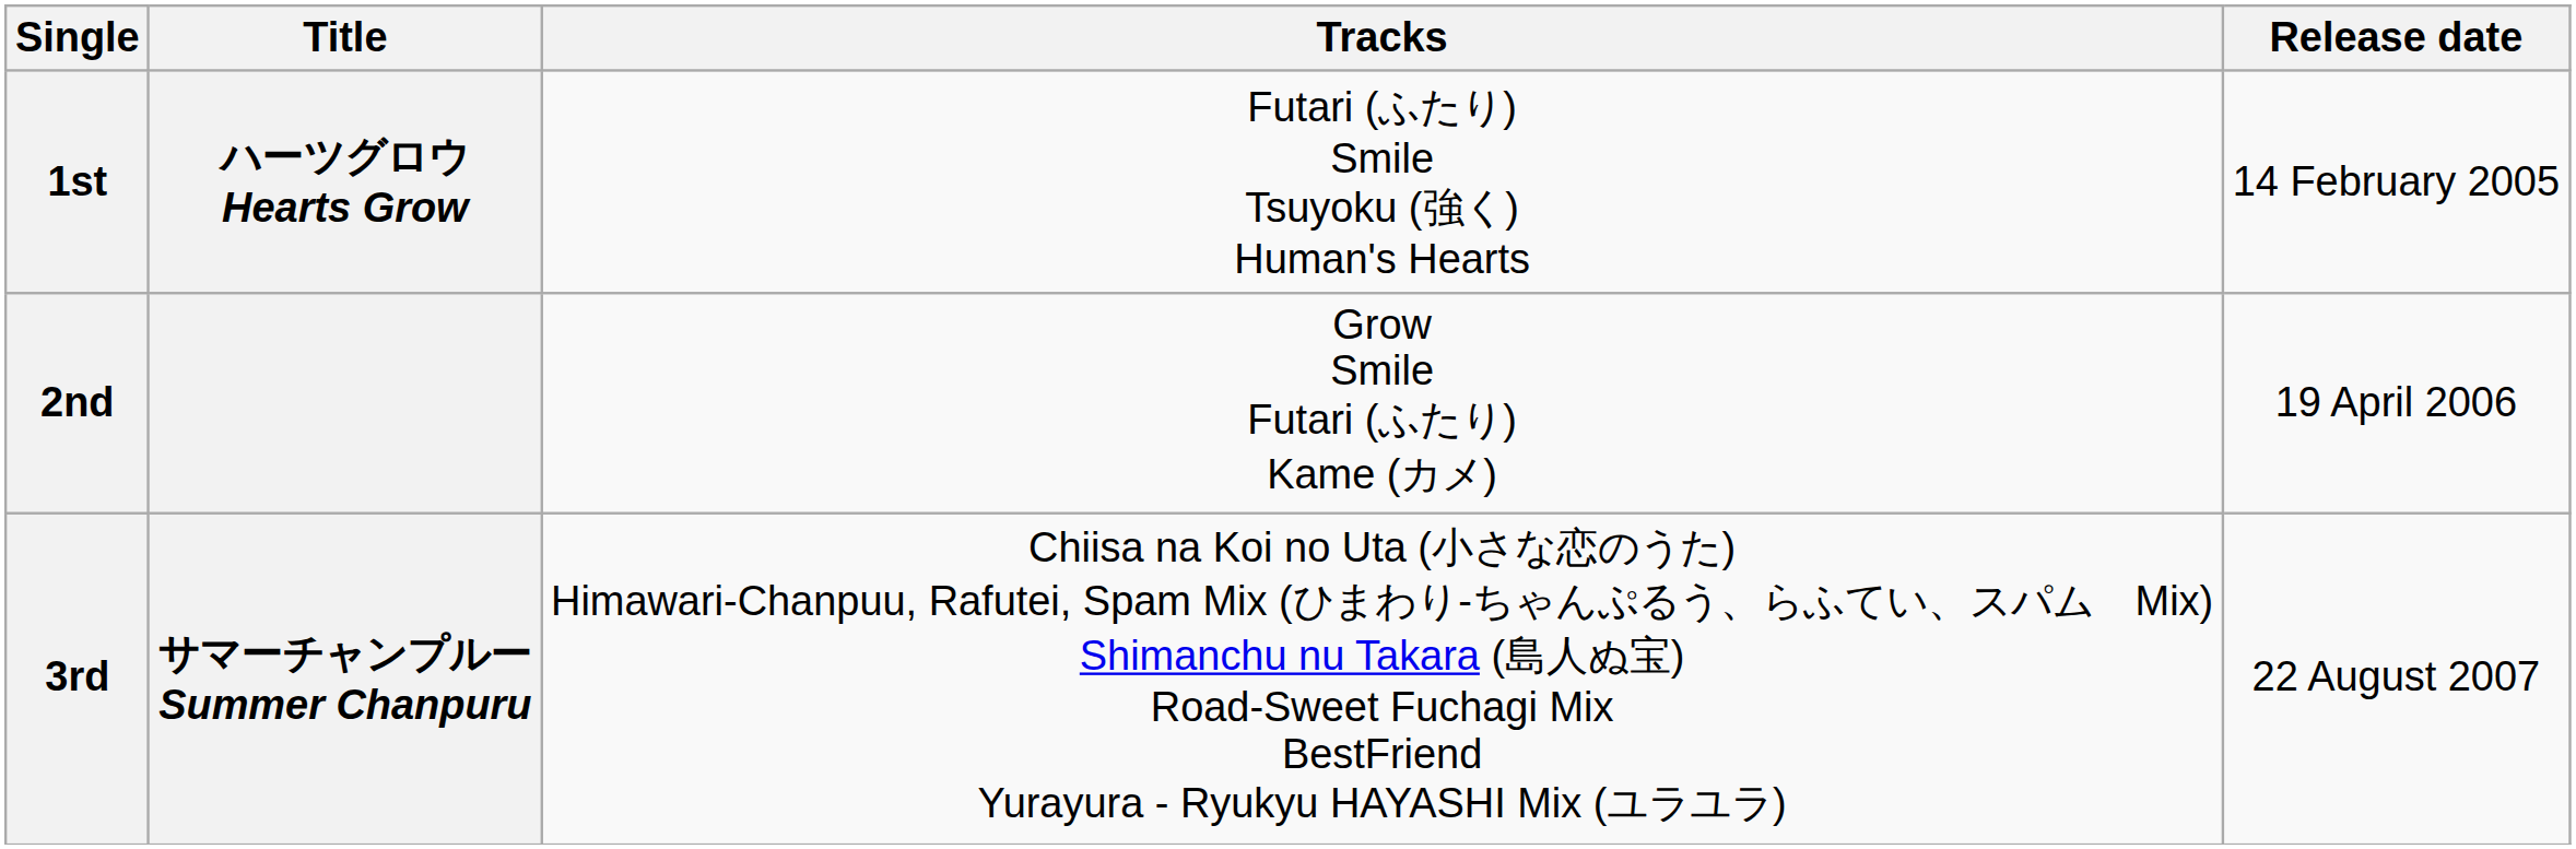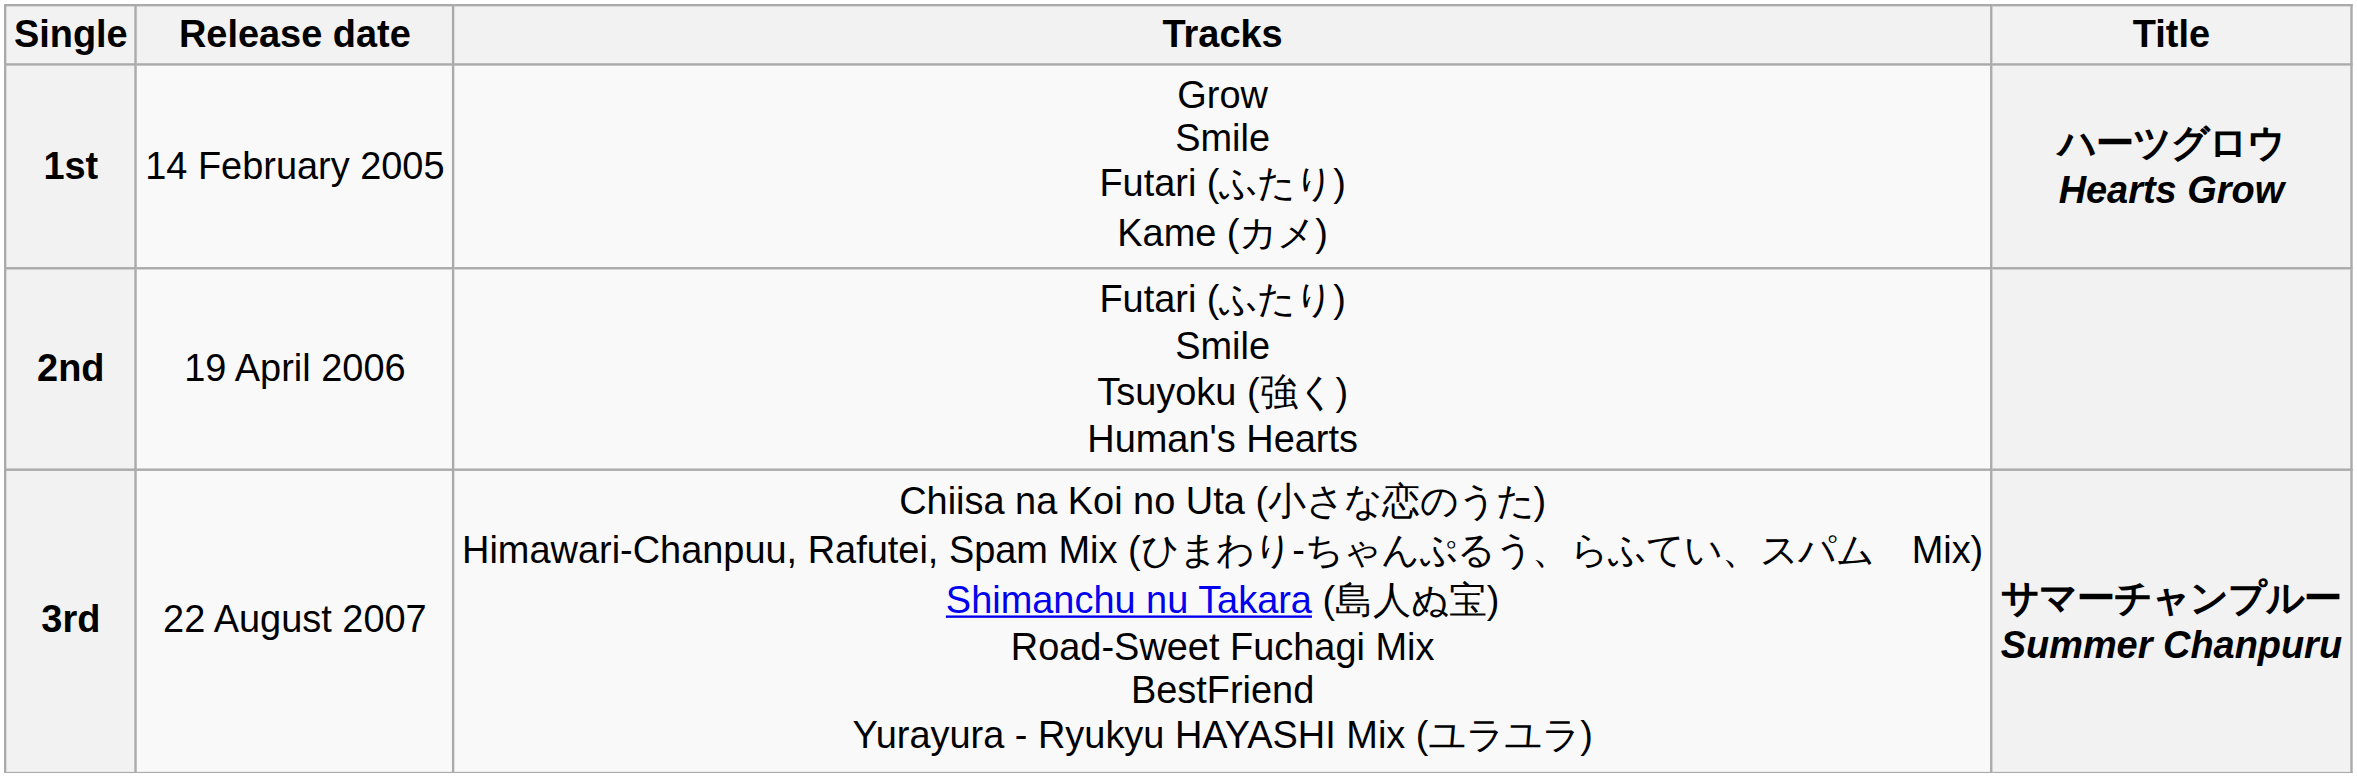columns swapped: Title <-> Release date
1st | Tracks: Futari (ふたり) Smile Tsuyoku (強く) Human's Hearts -> Grow Smile Futari (ふたり) Kame (カメ)
2nd | Tracks: Grow Smile Futari (ふたり) Kame (カメ) -> Futari (ふたり) Smile Tsuyoku (強く) Human's Hearts
